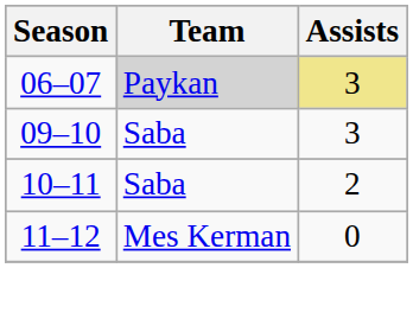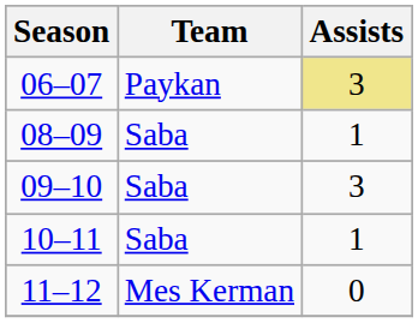06–07 | Team: lightgrey background -> no background
+ row: 08–09 | Saba | 1
10–11 | Assists: 2 -> 1
